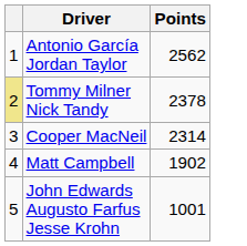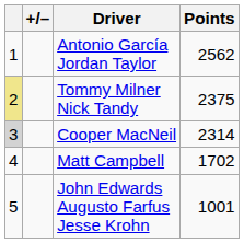+ column: +/–
Tommy Milner Nick Tandy | Points: 2378 -> 2375
Cooper MacNeil | column 1: no background -> lightgrey background
Matt Campbell | Points: 1902 -> 1702
